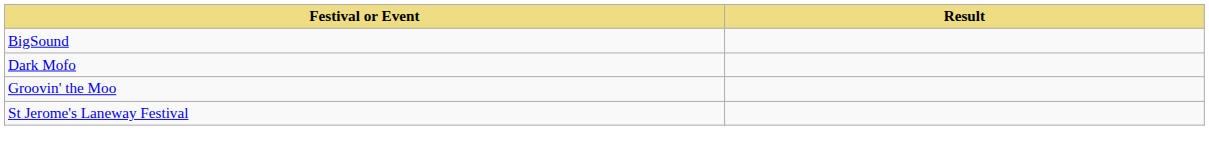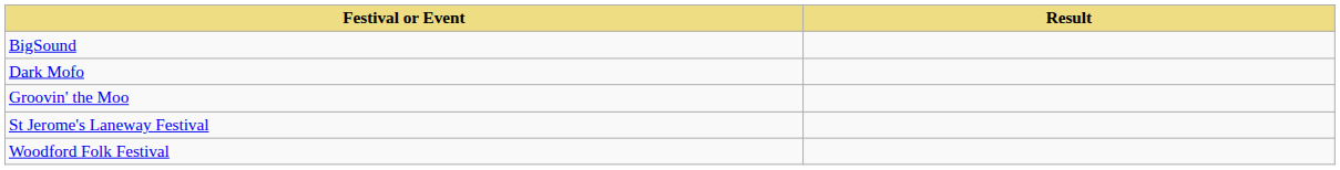+ row: Woodford Folk Festival
